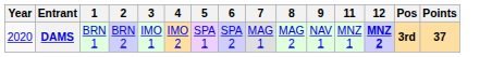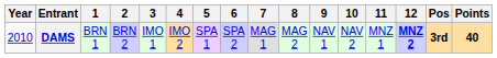+ column: 10 | NAV 2
DAMS | Year: 2020 -> 2010
DAMS | Points: 37 -> 40
